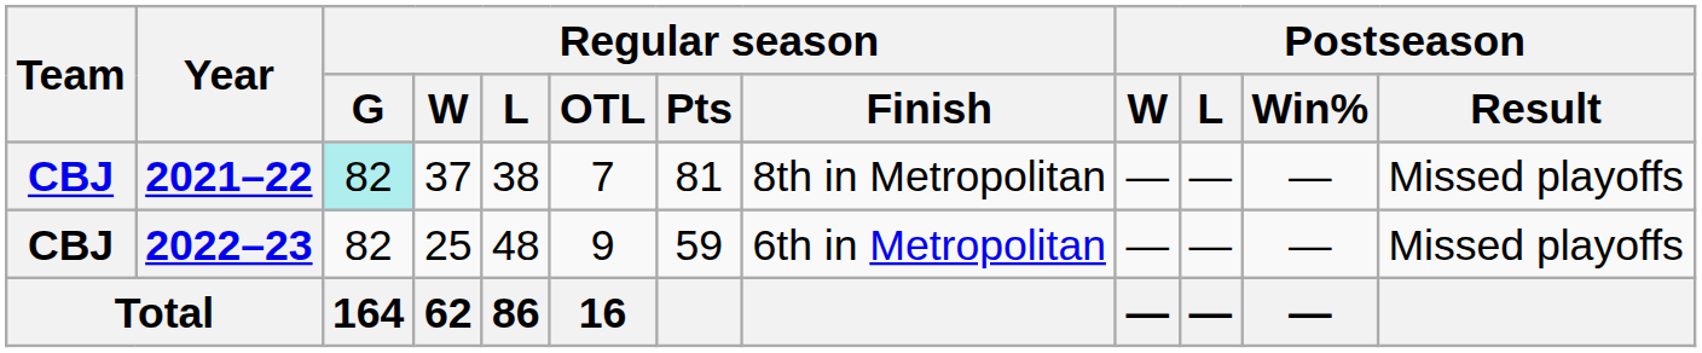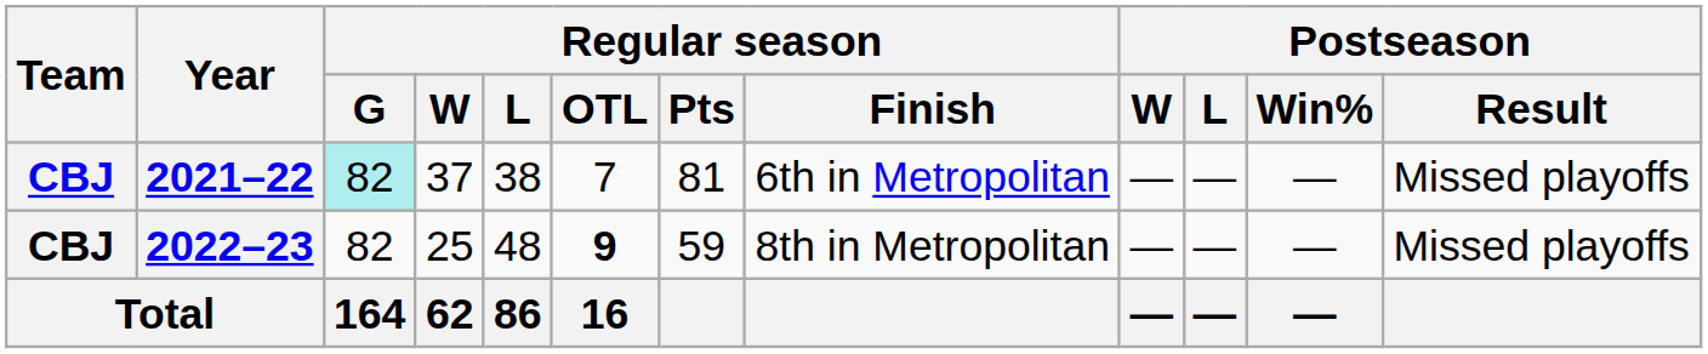2021–22 | Regular season / Finish: 8th in Metropolitan -> 6th in Metropolitan
2022–23 | Regular season / OTL: normal -> bold
2022–23 | Regular season / Finish: 6th in Metropolitan -> 8th in Metropolitan
